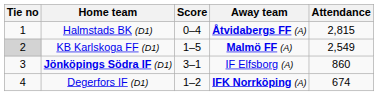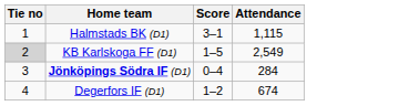- column: Away team | Åtvidabergs FF (A) | Malmö FF (A) | IF Elfsborg (A) | IFK Norrköping (A)
Halmstads BK (D1) | Score: 0–4 -> 3–1
Halmstads BK (D1) | Attendance: 2,815 -> 1,115
Jönköpings Södra IF (D1) | Score: 3–1 -> 0–4
Jönköpings Södra IF (D1) | Attendance: 860 -> 284
